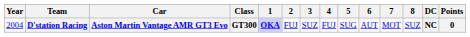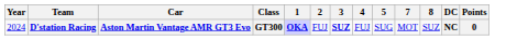- column: 6 | AUT
D'station Racing | Year: 2004 -> 2024
D'station Racing | 3: normal -> bold
